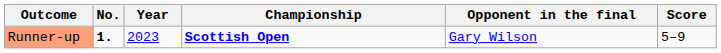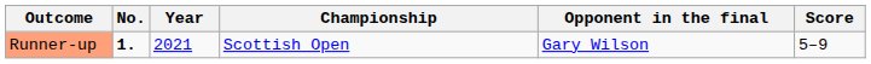Runner-up | Year: 2023 -> 2021
Runner-up | Championship: bold -> normal
